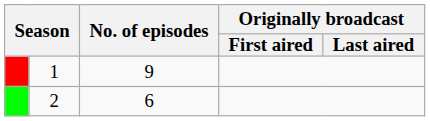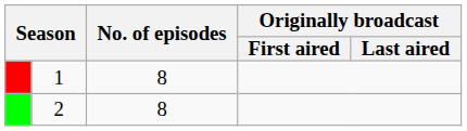1 | No. of episodes: 9 -> 8
2 | No. of episodes: 6 -> 8
